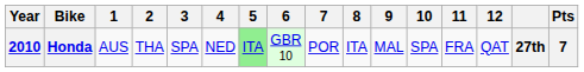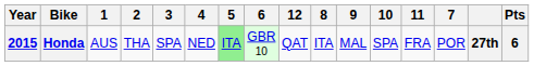columns swapped: 7 <-> 12
Honda | Year: 2010 -> 2015
Honda | Pts: 7 -> 6
